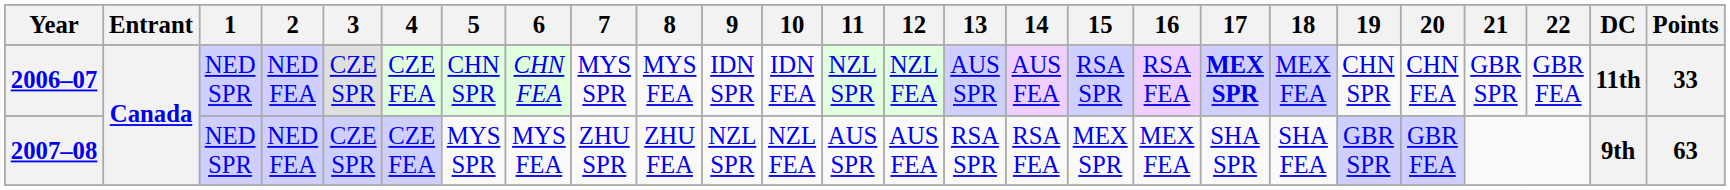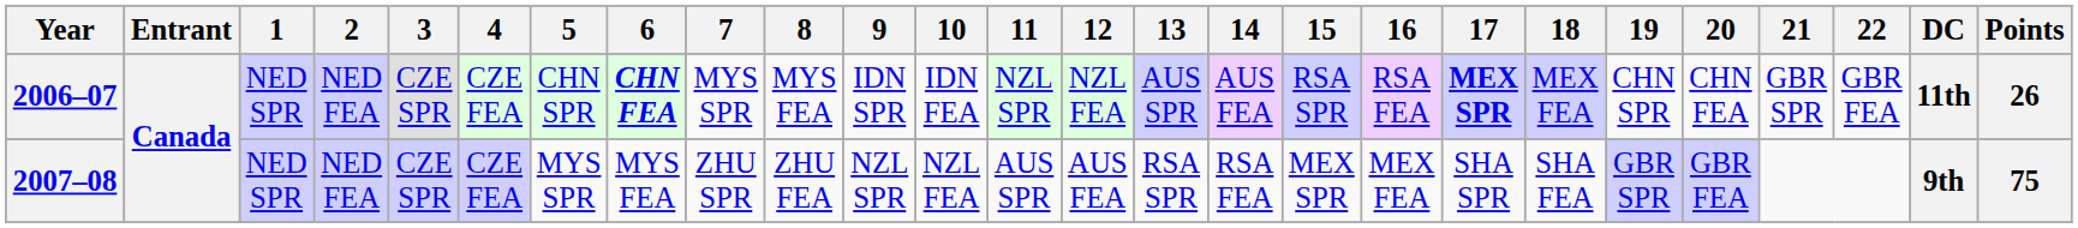2006–07 | 6: normal -> bold
2006–07 | Points: 33 -> 26
2007–08 | Points: 63 -> 75
